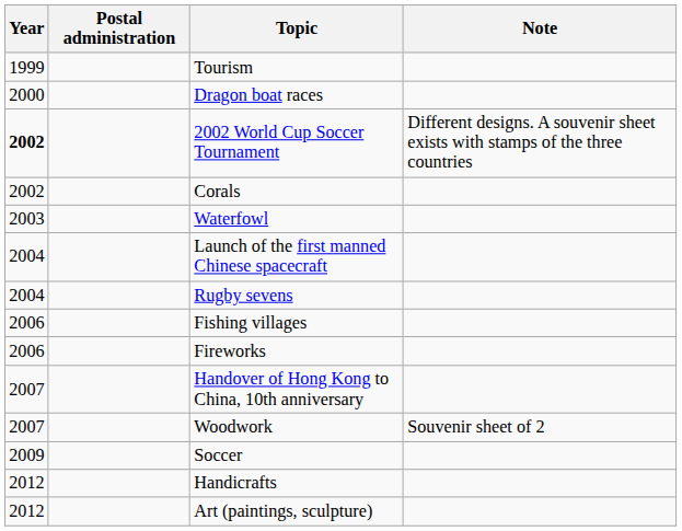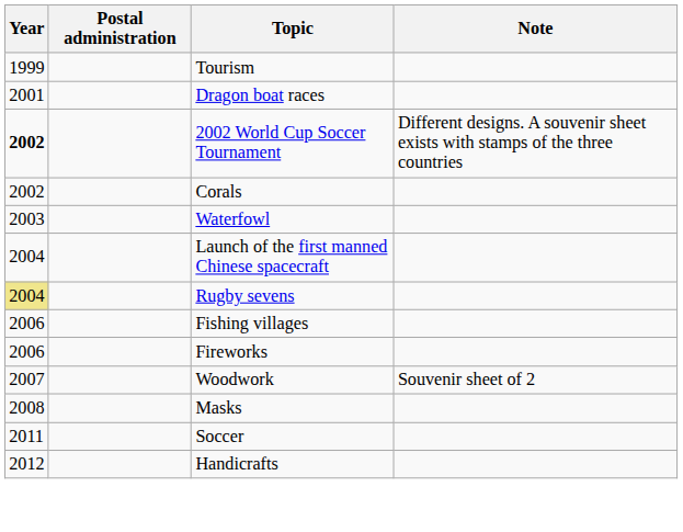Dragon boat races | Year: 2000 -> 2001
Rugby sevens | Year: no background -> khaki background
- row: 2007 | Handover of Hong Kong to China, 10th anniversary
+ row: 2008 | Masks
Soccer | Year: 2009 -> 2011
- row: 2012 | Art (paintings, sculpture)
